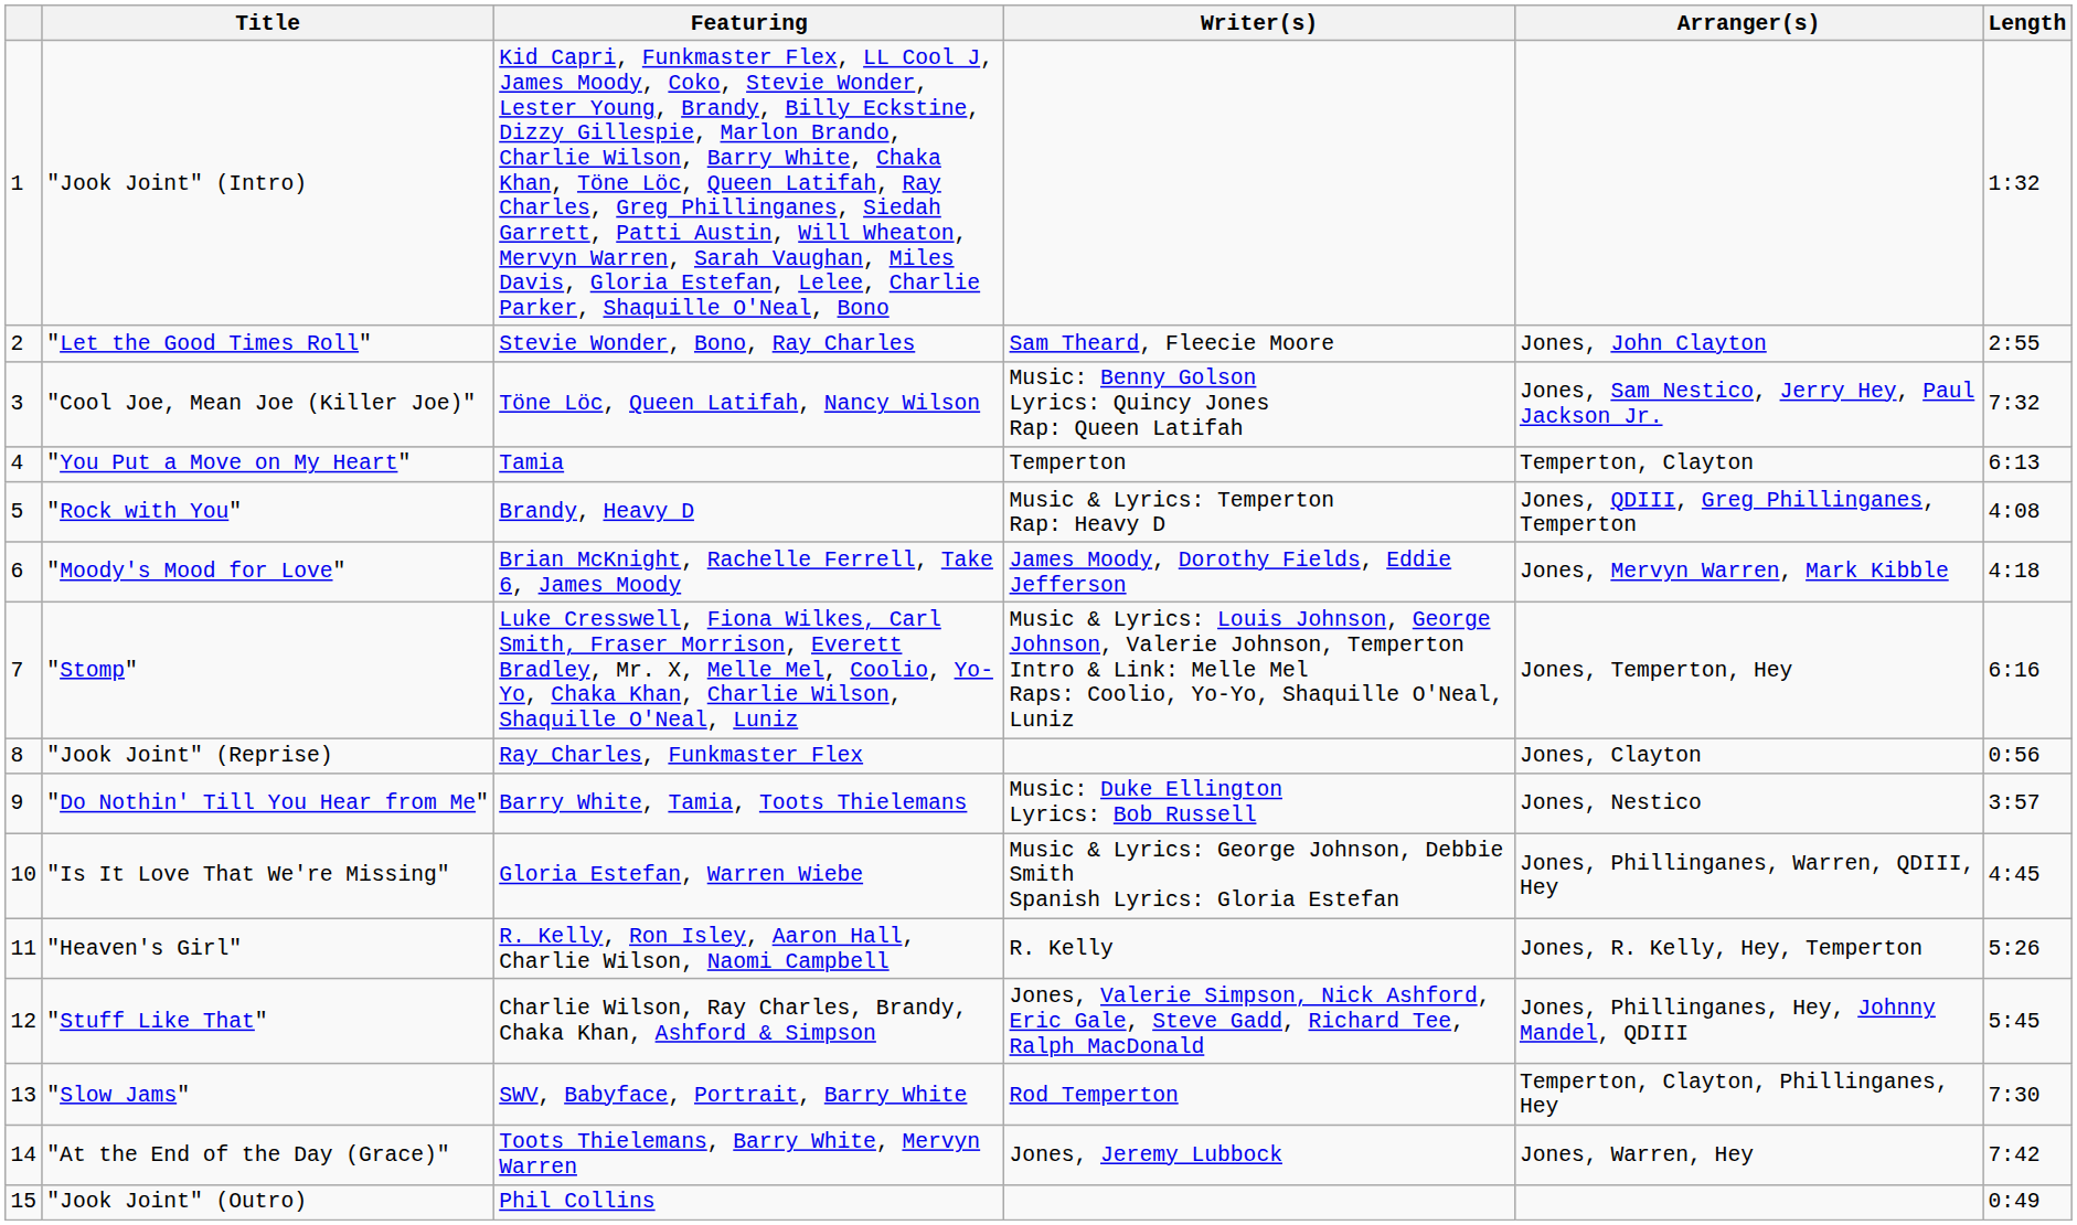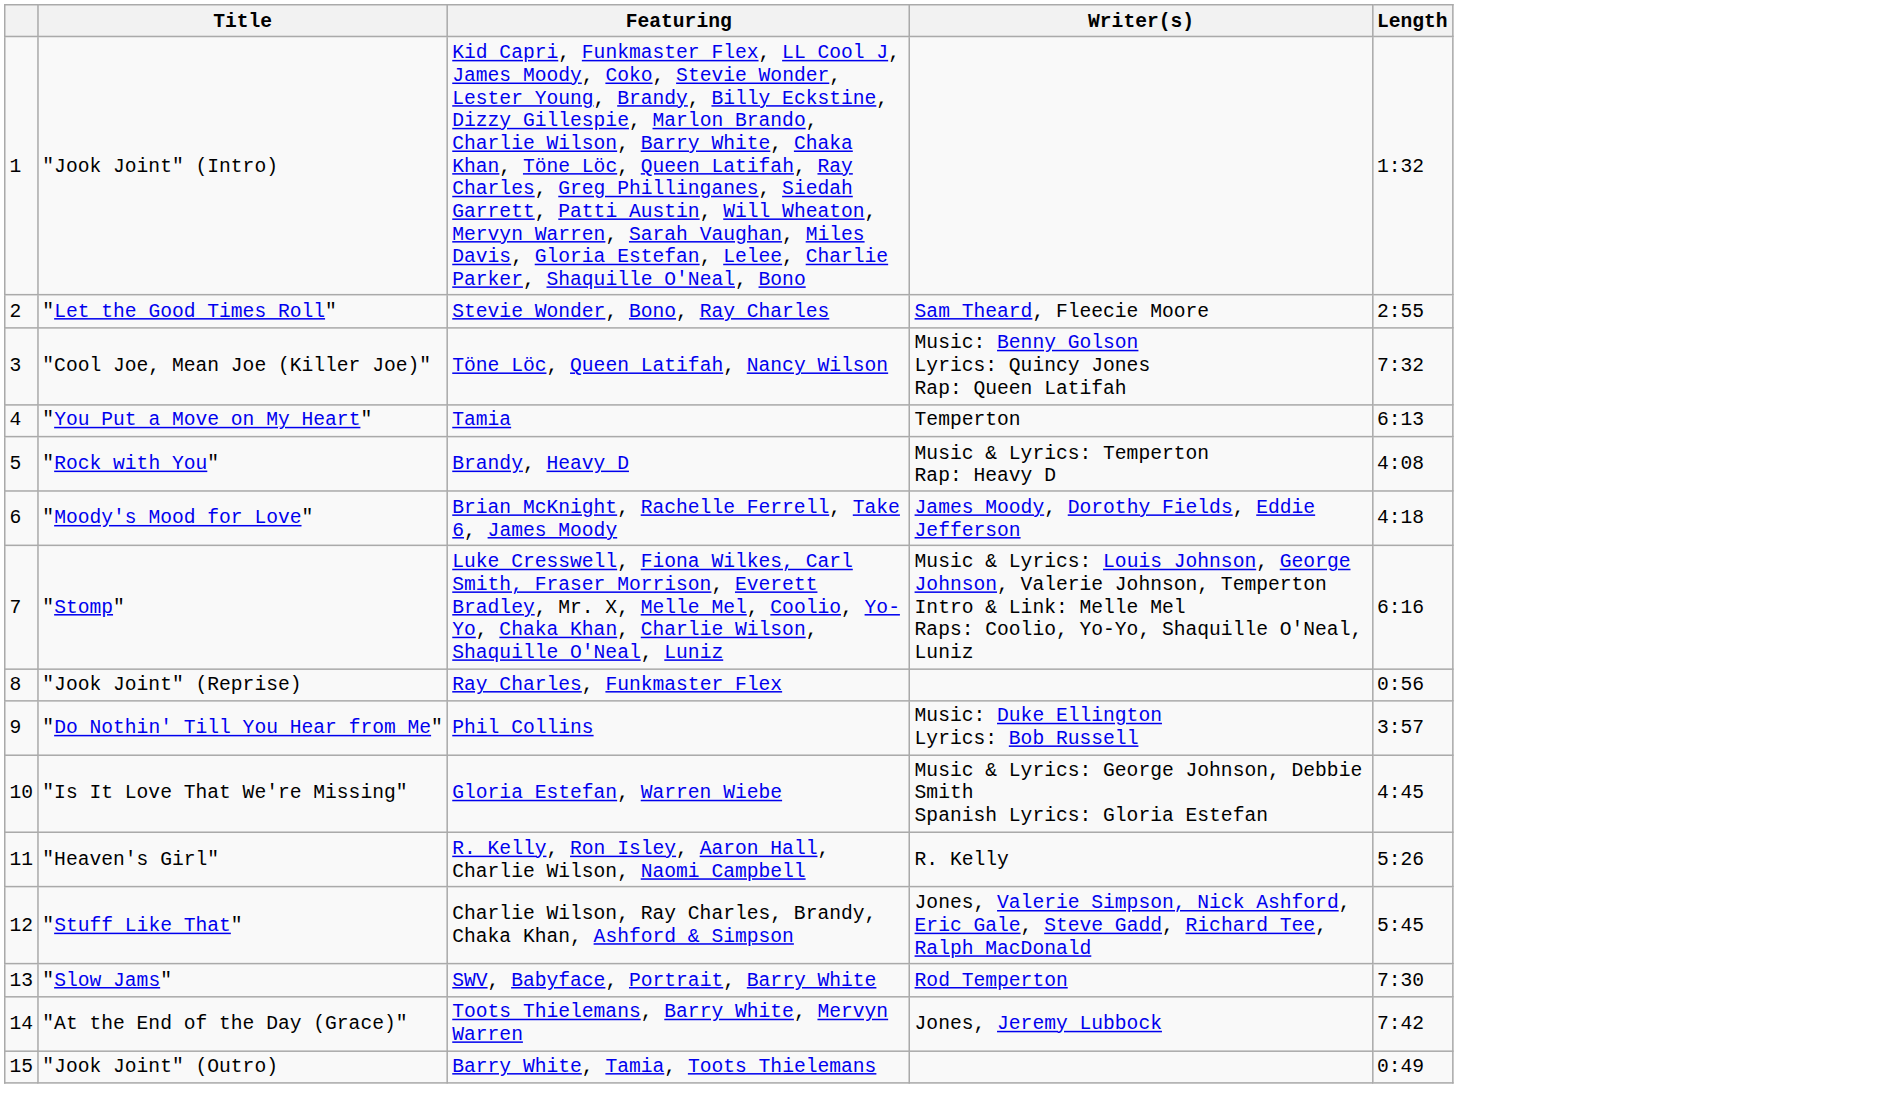- column: Arranger(s) | Jones, John Clayton | Jones, Sam Nestico, Jerry Hey, Paul Jackson Jr. | Temperton, Clayton | Jones, QDIII, Greg Phillinganes, Temperton | Jones, Mervyn Warren, Mark Kibble | Jones, Temperton, Hey | Jones, Clayton | Jones, Nestico | Jones, Phillinganes, Warren, QDIII, Hey | Jones, R. Kelly, Hey, Temperton | Jones, Phillinganes, Hey, Johnny Mandel, QDIII | Temperton, Clayton, Phillinganes, Hey | Jones, Warren, Hey
"Do Nothin' Till You Hear from Me" | Featuring: Barry White, Tamia, Toots Thielemans -> Phil Collins
"Jook Joint" (Outro) | Featuring: Phil Collins -> Barry White, Tamia, Toots Thielemans
